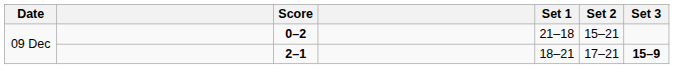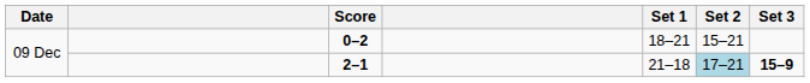0–2 | Set 1: 21–18 -> 18–21
2–1 | Set 1: 18–21 -> 21–18
2–1 | Set 2: no background -> lightblue background
